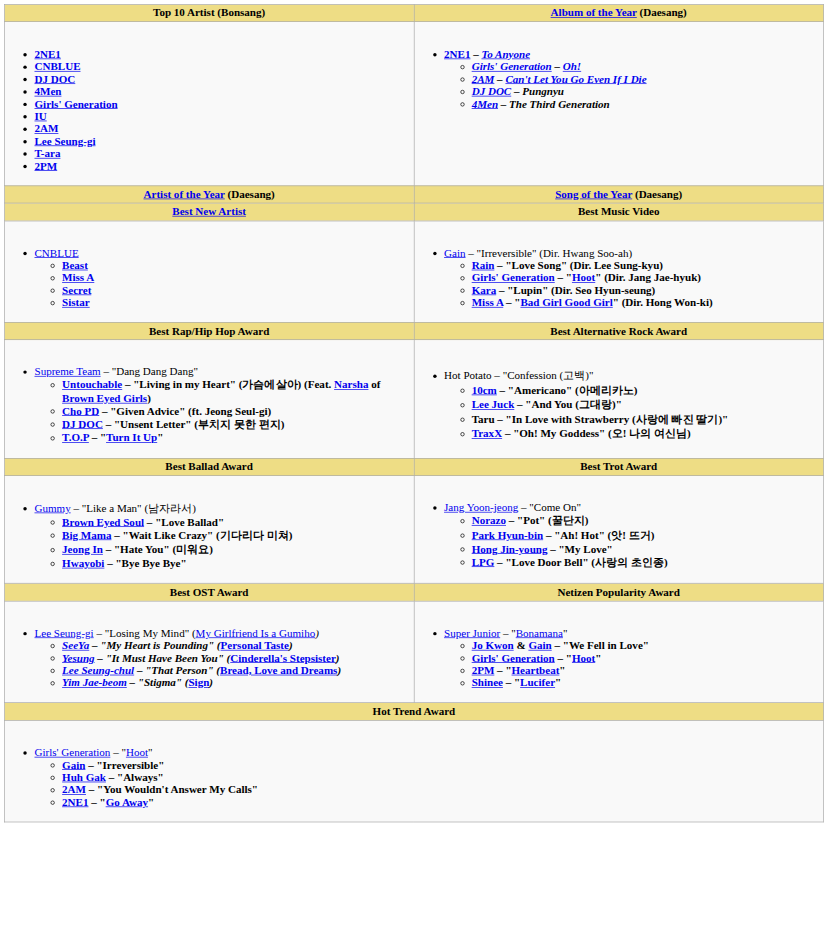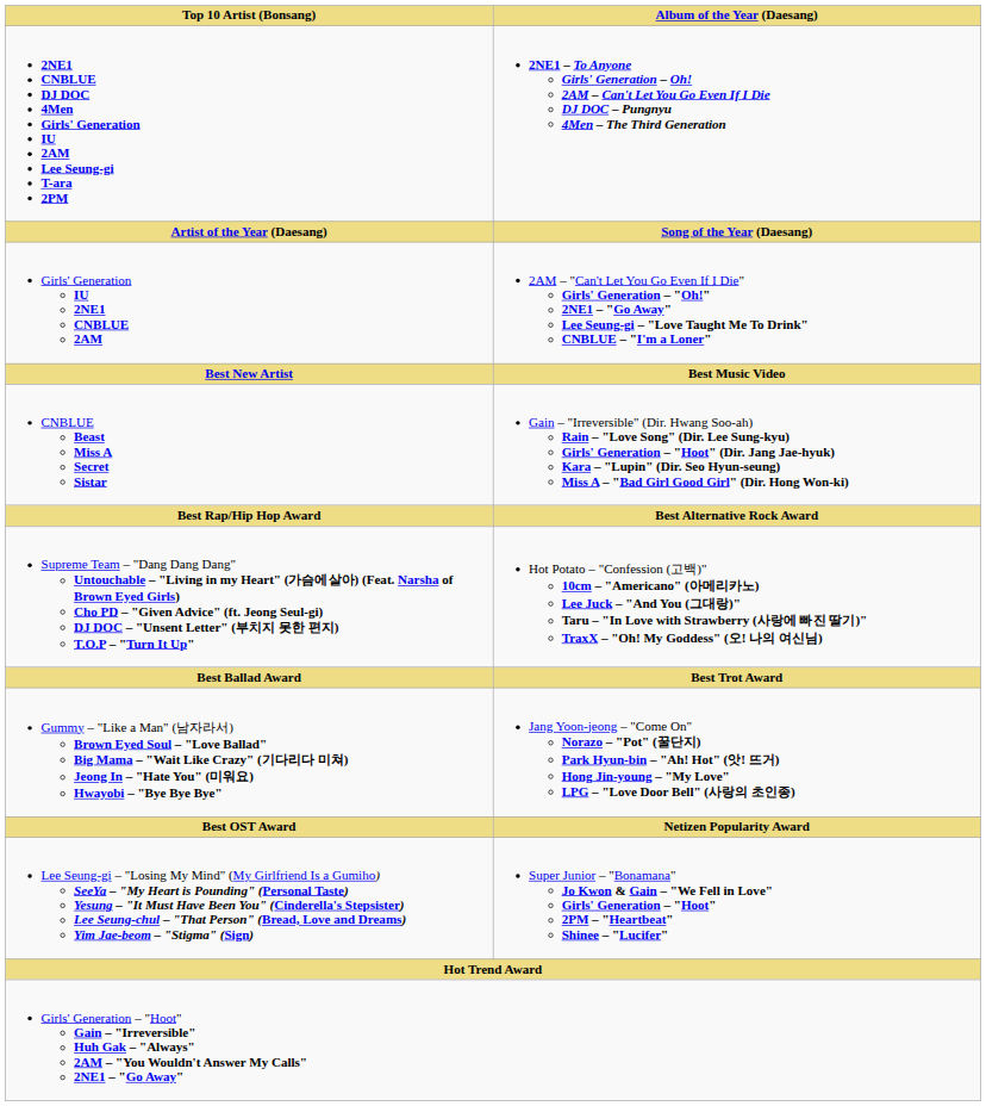+ row: Girls' Generation IU 2NE1 CNBLUE 2AM | 2AM – "Can't Let You Go Even If I Die" Girls' Generation – "Oh!" 2NE1 – "Go Away" Lee Seung-gi – "Love Taught Me To Drink" CNBLUE – "I'm a Loner"
